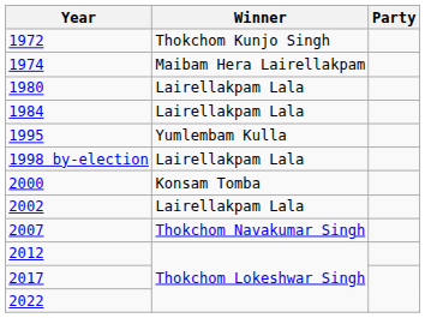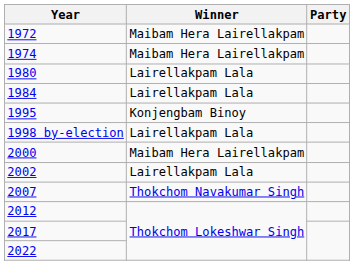1972 | Winner: Thokchom Kunjo Singh -> Maibam Hera Lairellakpam
1995 | Winner: Yumlembam Kulla -> Konjengbam Binoy
2000 | Winner: Konsam Tomba -> Maibam Hera Lairellakpam
